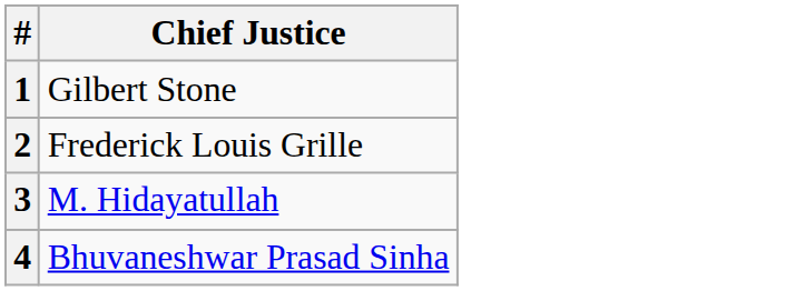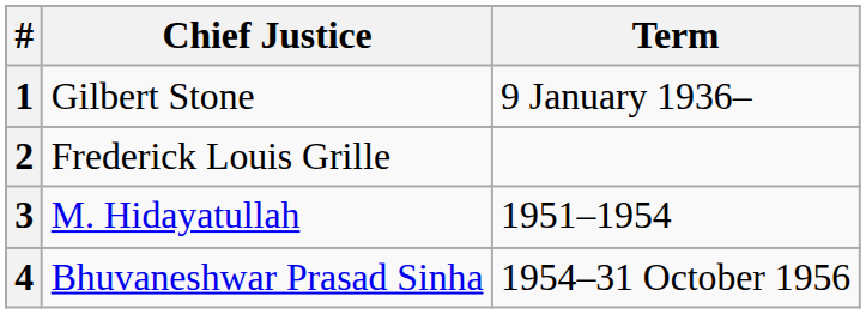+ column: Term | 9 January 1936– | 1951–1954 | 1954–31 October 1956
